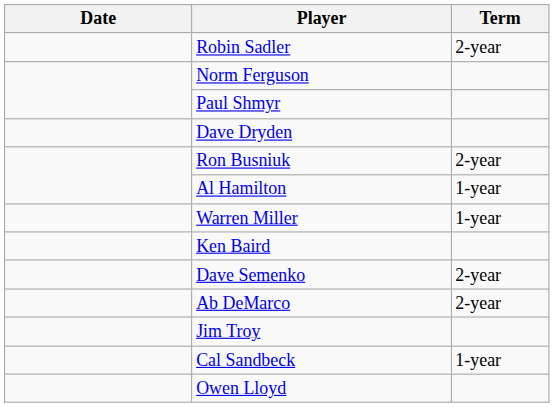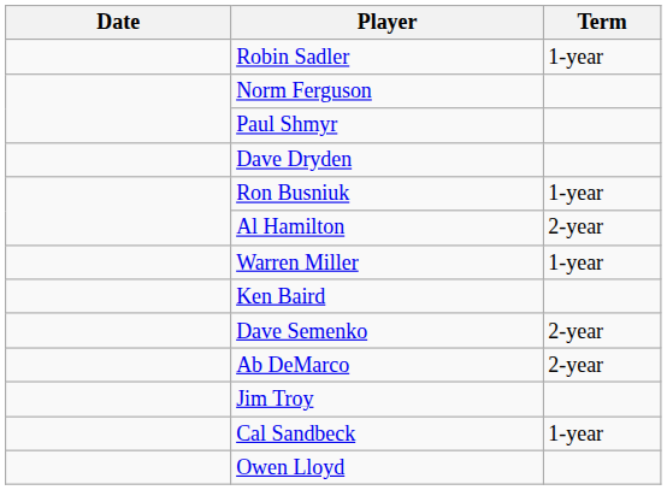Robin Sadler | Term: 2-year -> 1-year
Ron Busniuk | Term: 2-year -> 1-year
Al Hamilton | Term: 1-year -> 2-year
